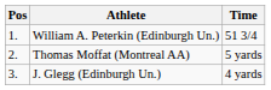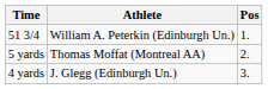columns swapped: Pos <-> Time
